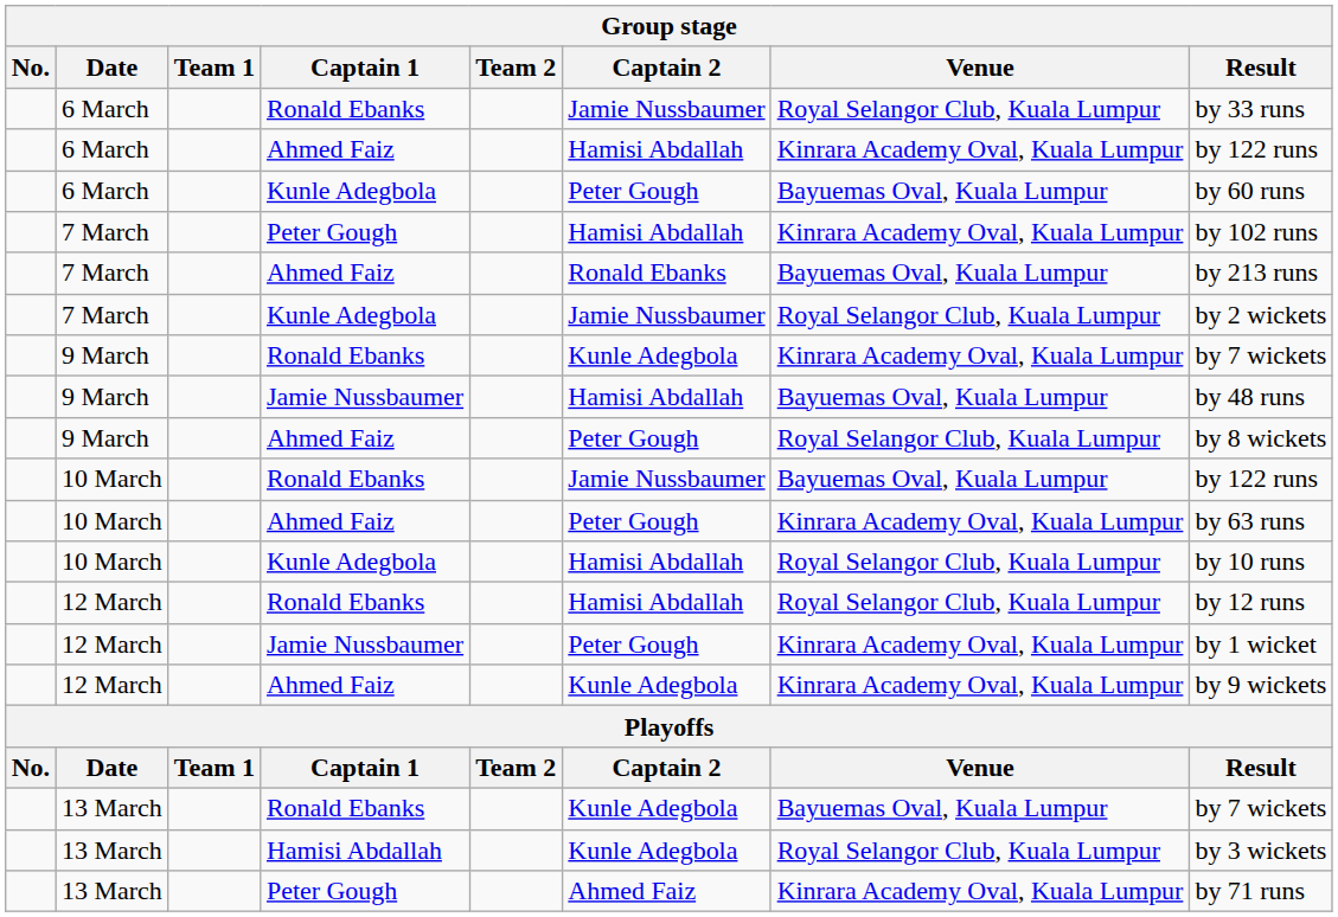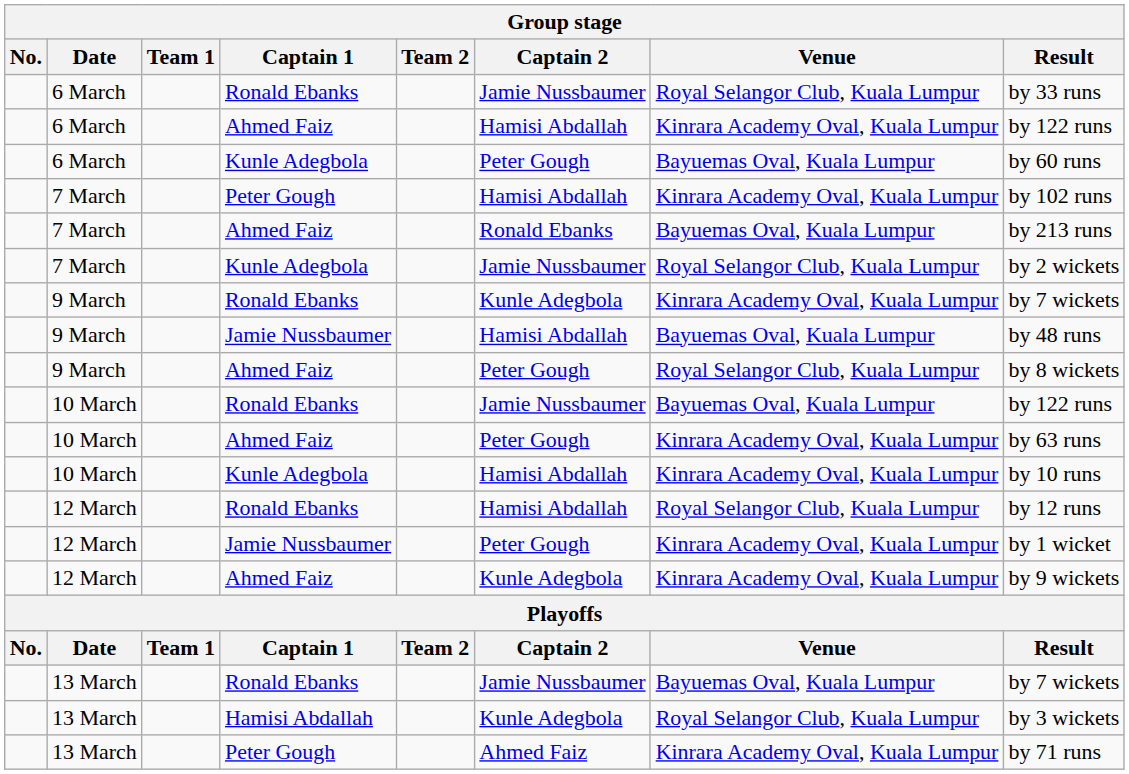10 March / Kunle Adegbola | Venue: Royal Selangor Club, Kuala Lumpur -> Kinrara Academy Oval, Kuala Lumpur
13 March / Ronald Ebanks | Captain 2: Kunle Adegbola -> Jamie Nussbaumer
